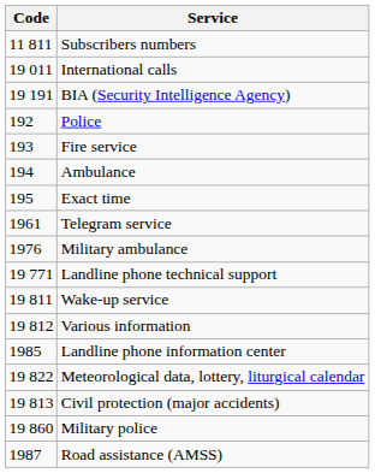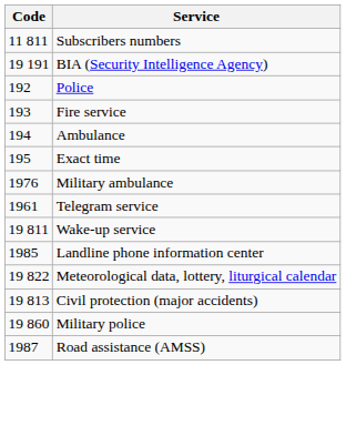- row: 19 011 | International calls
rows swapped: Telegram service <-> Military ambulance
- row: 19 771 | Landline phone technical support
- row: 19 812 | Various information
